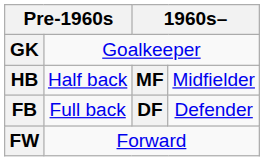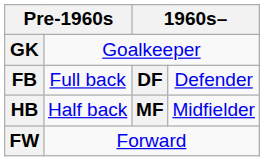rows swapped: FB <-> HB
